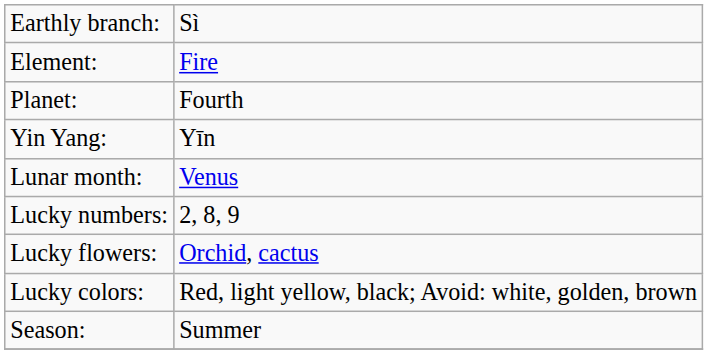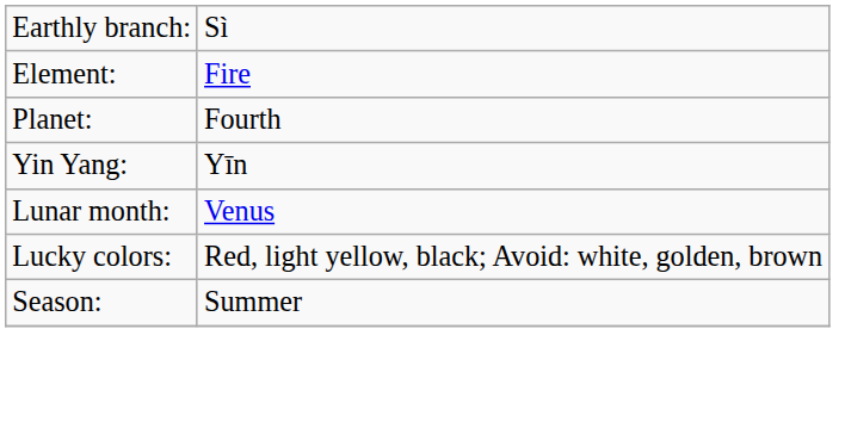- row: Lucky numbers: | 2, 8, 9
- row: Lucky flowers: | Orchid, cactus
